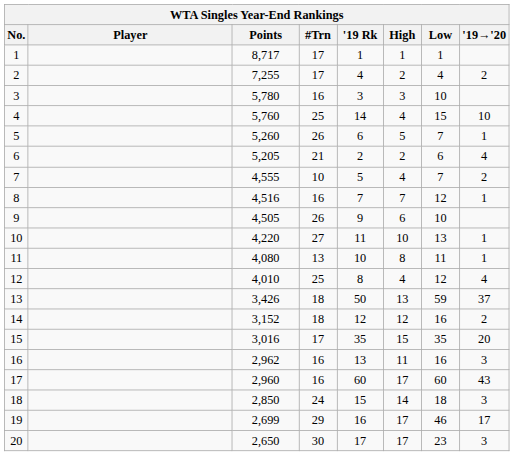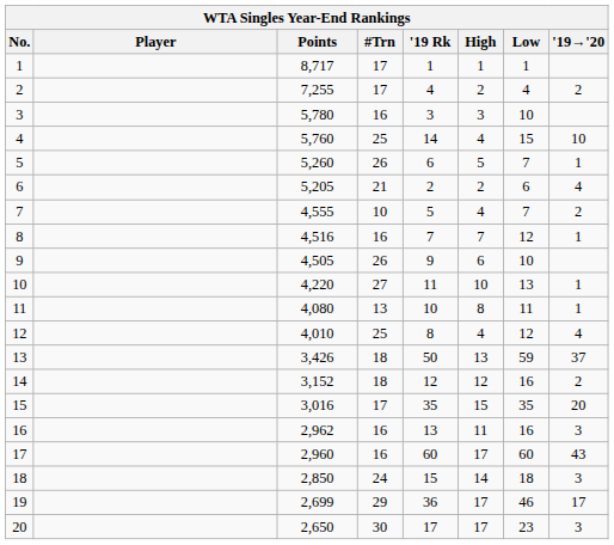19 | '19 Rk: 16 -> 36
